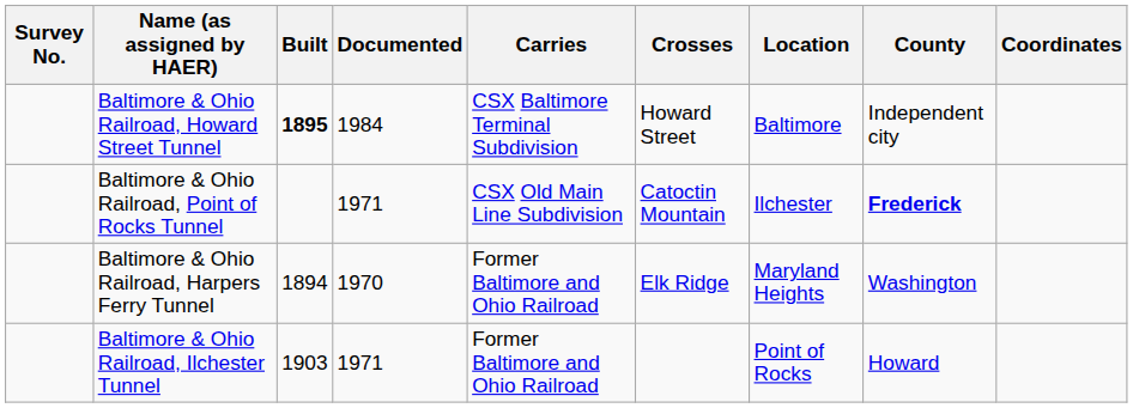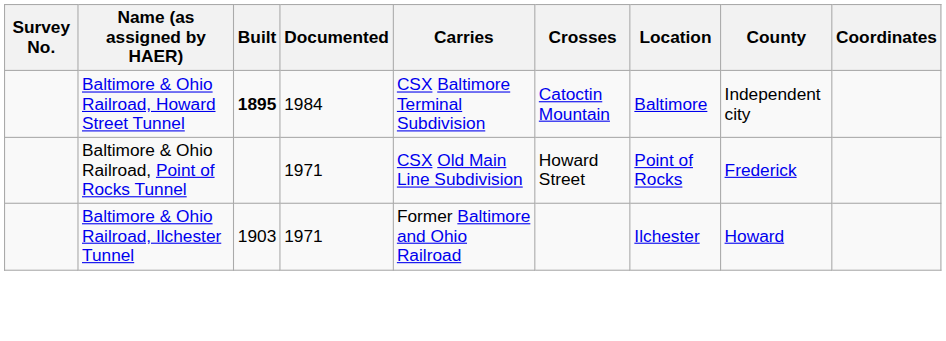Baltimore & Ohio Railroad, Howard Street Tunnel | Crosses: Howard Street -> Catoctin Mountain
Baltimore & Ohio Railroad, Point of Rocks Tunnel | Crosses: Catoctin Mountain -> Howard Street
Baltimore & Ohio Railroad, Point of Rocks Tunnel | Location: Ilchester -> Point of Rocks
Baltimore & Ohio Railroad, Point of Rocks Tunnel | County: bold -> normal
- row: Baltimore & Ohio Railroad, Harpers Ferry Tunnel | 1894 | 1970 | Former Baltimore and Ohio Railroad | Elk Ridge | Maryland Heights | Washington
Baltimore & Ohio Railroad, Ilchester Tunnel | Location: Point of Rocks -> Ilchester
